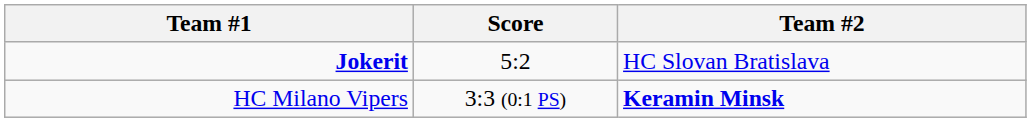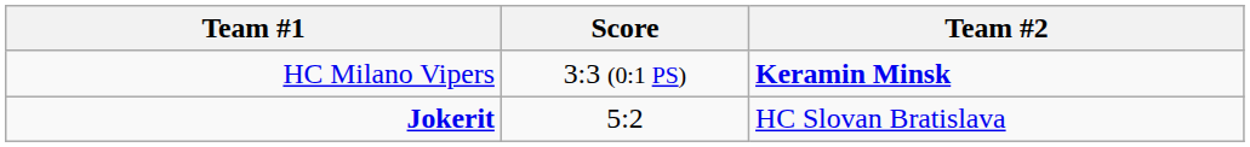rows swapped: Jokerit <-> HC Milano Vipers
